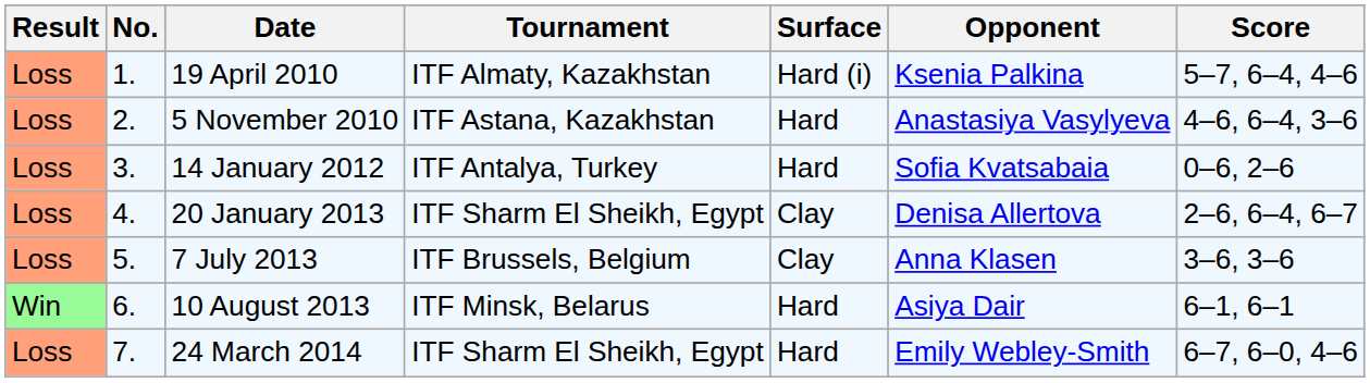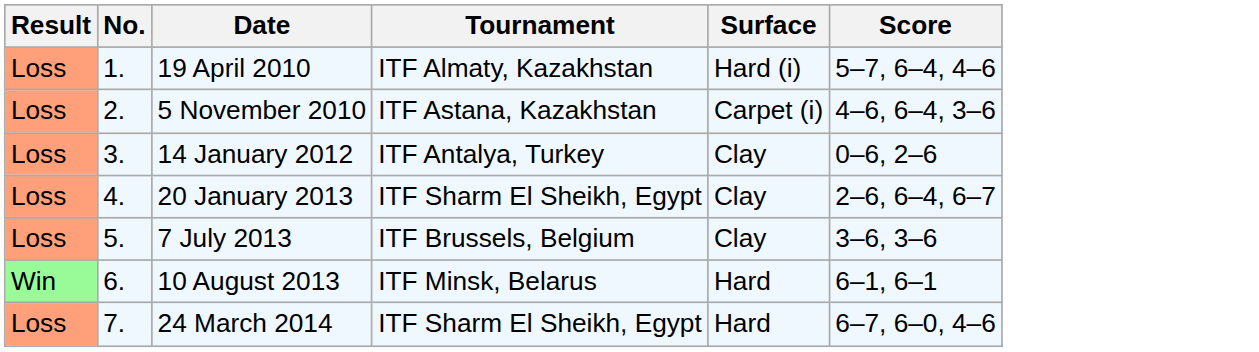- column: Opponent | Ksenia Palkina | Anastasiya Vasylyeva | Sofia Kvatsabaia | Denisa Allertova | Anna Klasen | Asiya Dair | Emily Webley-Smith
5 November 2010 | Surface: Hard -> Carpet (i)
14 January 2012 | Surface: Hard -> Clay
